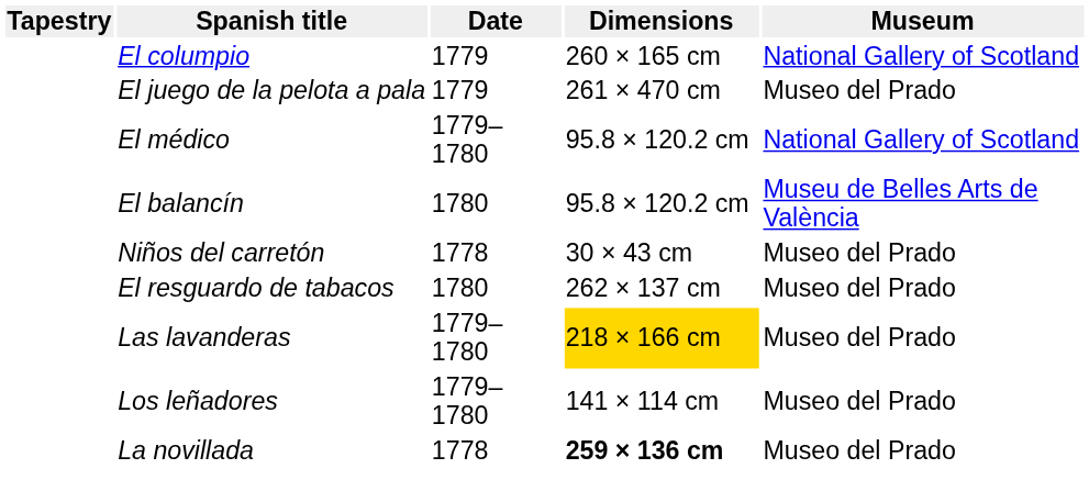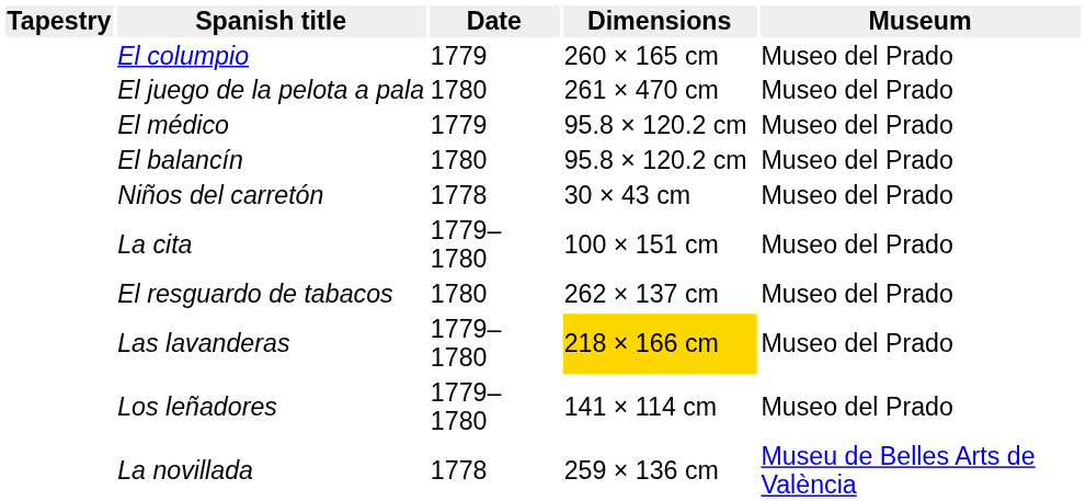El columpio | Museum: National Gallery of Scotland -> Museo del Prado
El juego de la pelota a pala | Date: 1779 -> 1780
El médico | Date: 1779–1780 -> 1779
El médico | Museum: National Gallery of Scotland -> Museo del Prado
El balancín | Museum: Museu de Belles Arts de València -> Museo del Prado
+ row: La cita | 1779–1780 | 100 × 151 cm | Museo del Prado
La novillada | Dimensions: bold -> normal
La novillada | Museum: Museo del Prado -> Museu de Belles Arts de València
